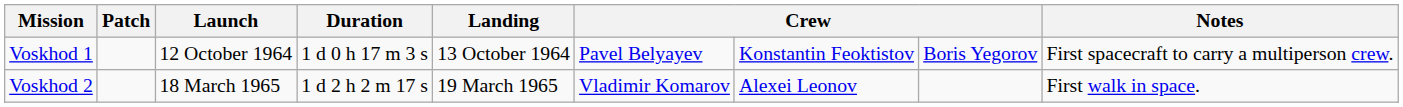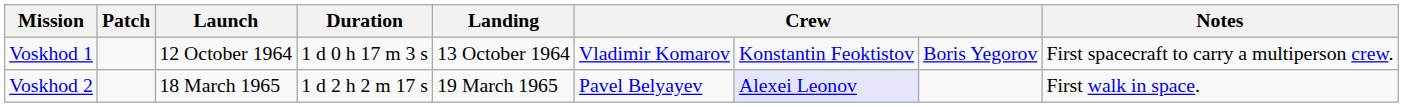Voskhod 1 | column 6: Pavel Belyayev -> Vladimir Komarov
Voskhod 2 | column 6: Vladimir Komarov -> Pavel Belyayev
Voskhod 2 | column 7: no background -> lavender background
